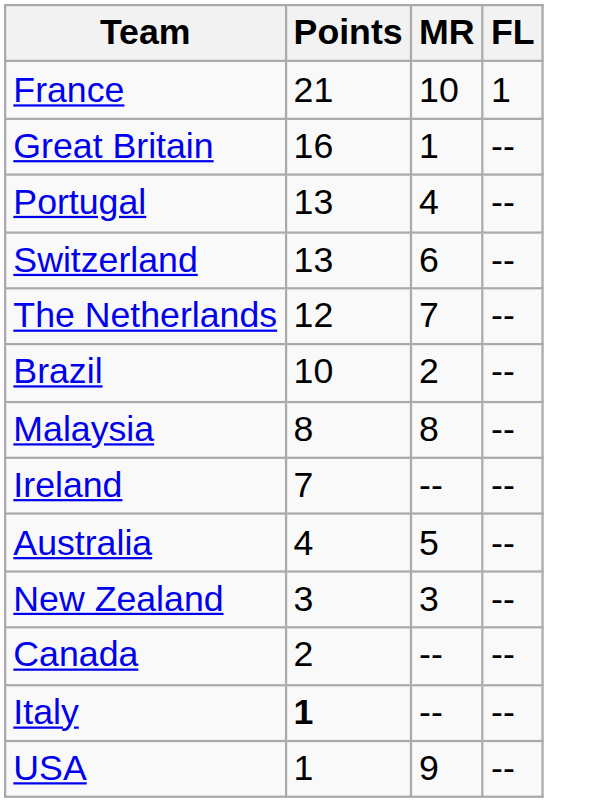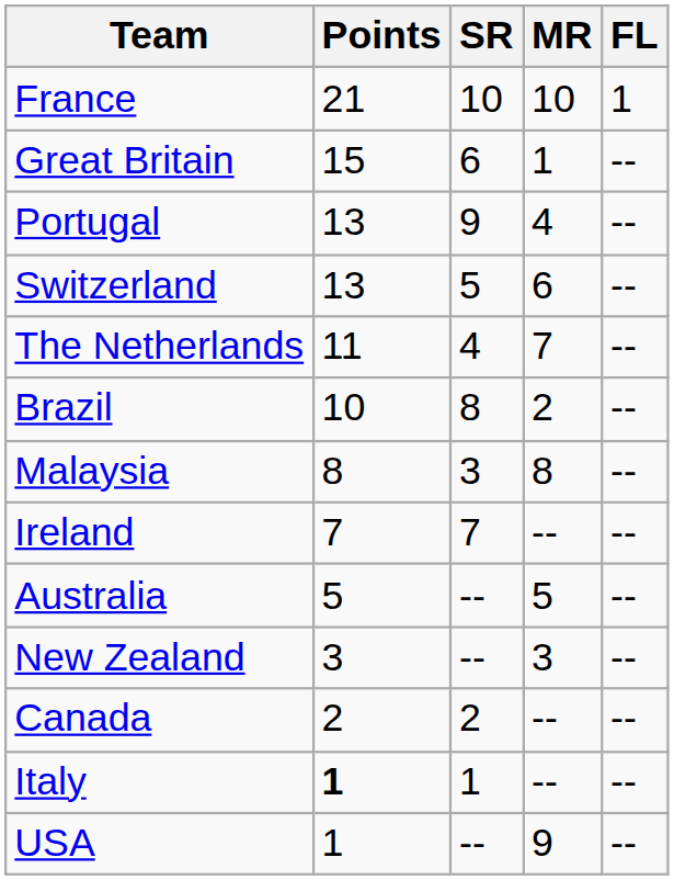+ column: SR | 10 | 6 | 9 | 5 | 4 | 8 | 3 | 7 | -- | -- | 2 | 1 | --
Great Britain | Points: 16 -> 15
The Netherlands | Points: 12 -> 11
Australia | Points: 4 -> 5
